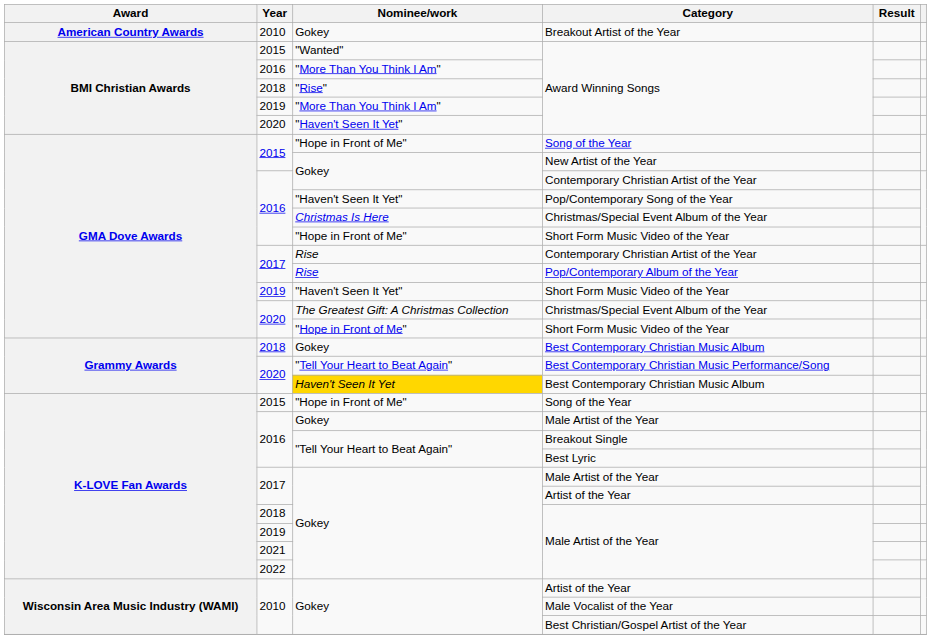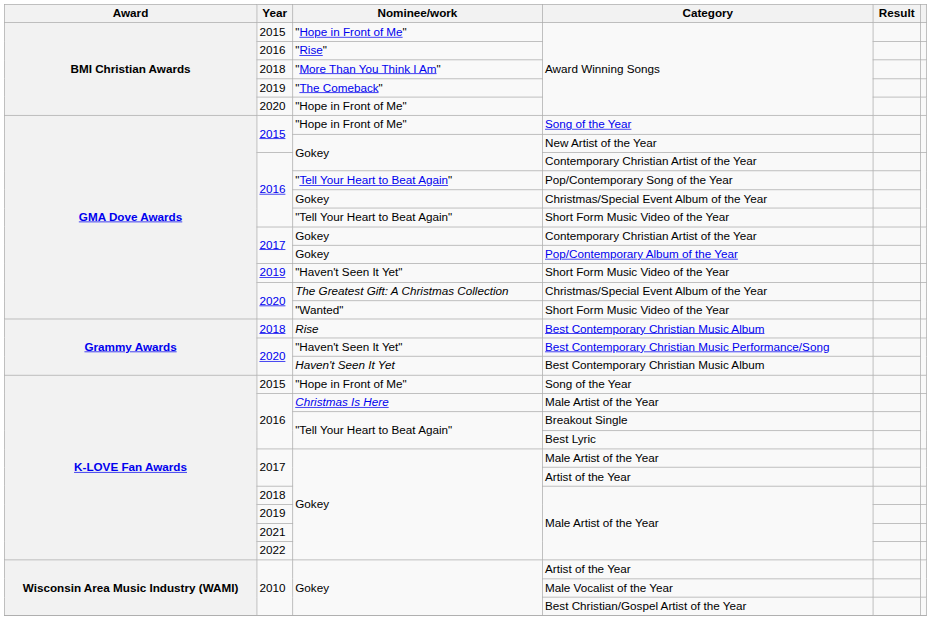- row: American Country Awards | 2010 | Gokey | Breakout Artist of the Year
2015 / Award Winning Songs | Nominee/work: "Wanted" -> "Hope in Front of Me"
2016 / Award Winning Songs | Nominee/work: "More Than You Think I Am" -> "Rise"
2018 / Award Winning Songs | Nominee/work: "Rise" -> "More Than You Think I Am"
2019 / Award Winning Songs | Nominee/work: "More Than You Think I Am" -> "The Comeback"
2020 / Award Winning Songs | Nominee/work: "Haven't Seen It Yet" -> "Hope in Front of Me"
Pop/Contemporary Song of the Year | Nominee/work: "Haven't Seen It Yet" -> "Tell Your Heart to Beat Again"
2016 / Christmas/Special Event Album of the Year | Nominee/work: Christmas Is Here -> Gokey
2016 / Short Form Music Video of the Year | Nominee/work: "Hope in Front of Me" -> "Tell Your Heart to Beat Again"
2017 / Contemporary Christian Artist of the Year | Nominee/work: Rise -> Gokey
Pop/Contemporary Album of the Year | Nominee/work: Rise -> Gokey
2020 / Short Form Music Video of the Year | Nominee/work: "Hope in Front of Me" -> "Wanted"
2018 / Best Contemporary Christian Music Album | Nominee/work: Gokey -> Rise
Best Contemporary Christian Music Performance/Song | Nominee/work: "Tell Your Heart to Beat Again" -> "Haven't Seen It Yet"
2020 / Best Contemporary Christian Music Album | Nominee/work: gold background -> no background
2016 / Male Artist of the Year | Nominee/work: Gokey -> Christmas Is Here
